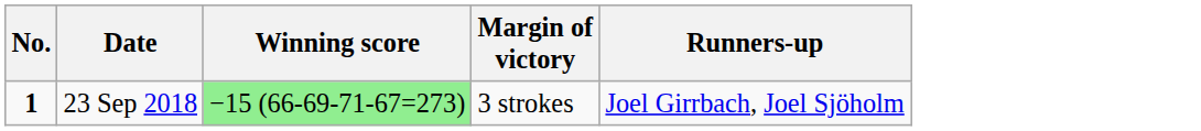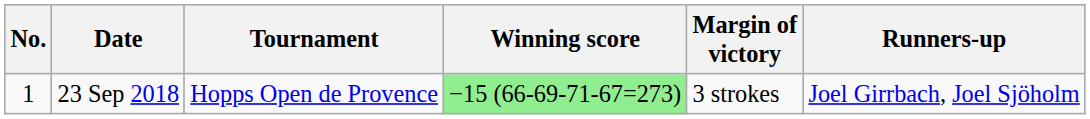+ column: Tournament | Hopps Open de Provence
23 Sep 2018 | No.: bold -> normal
